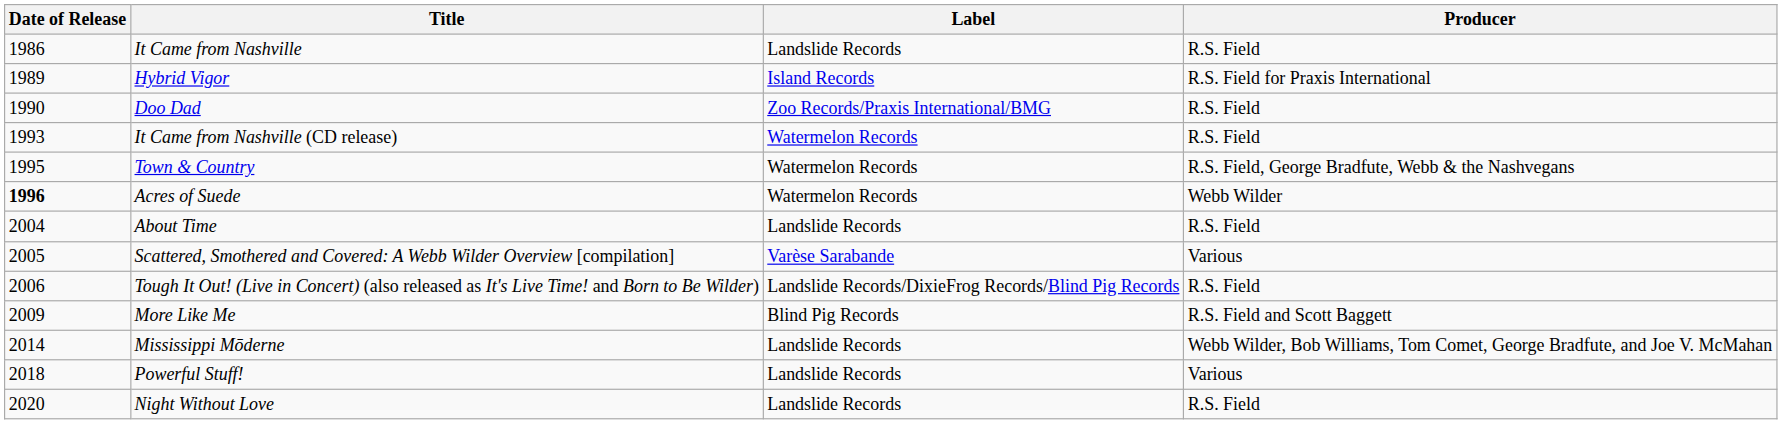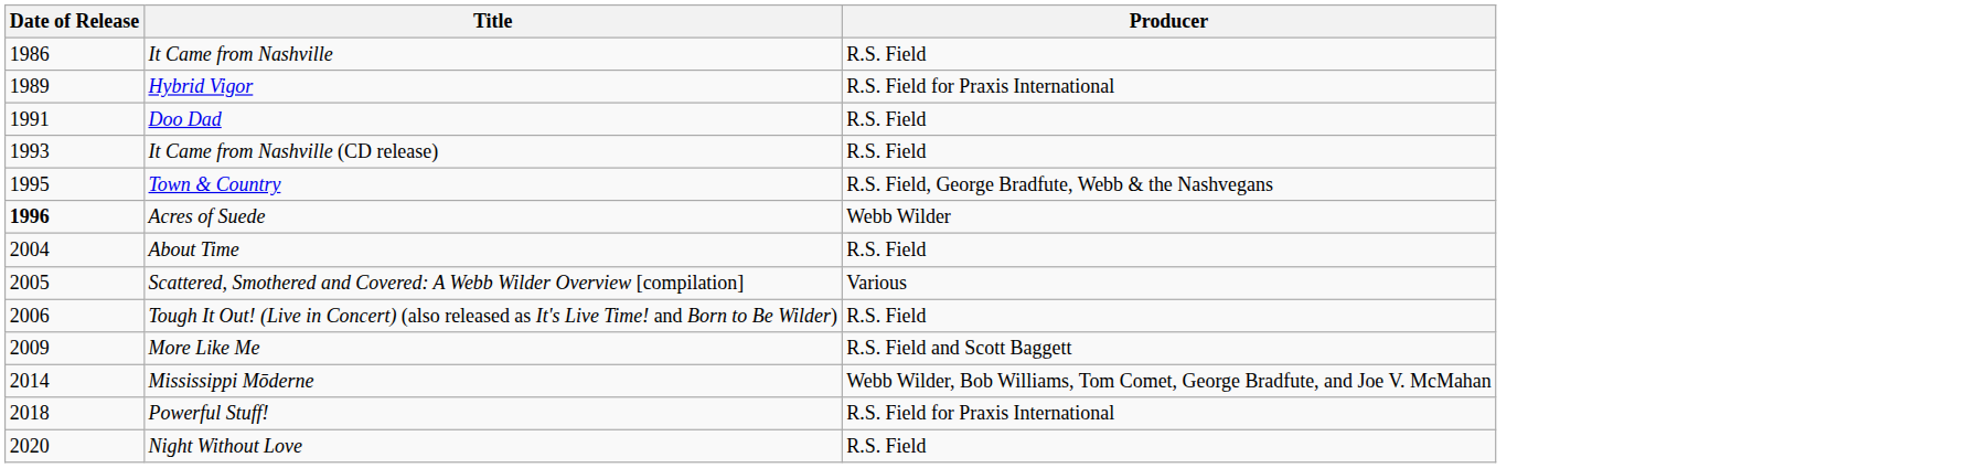- column: Label | Landslide Records | Island Records | Zoo Records/Praxis International/BMG | Watermelon Records | Watermelon Records | Watermelon Records | Landslide Records | Varèse Sarabande | Landslide Records/DixieFrog Records/Blind Pig Records | Blind Pig Records | Landslide Records | Landslide Records | Landslide Records
Doo Dad | Date of Release: 1990 -> 1991
Powerful Stuff! | Producer: Various -> R.S. Field for Praxis International
